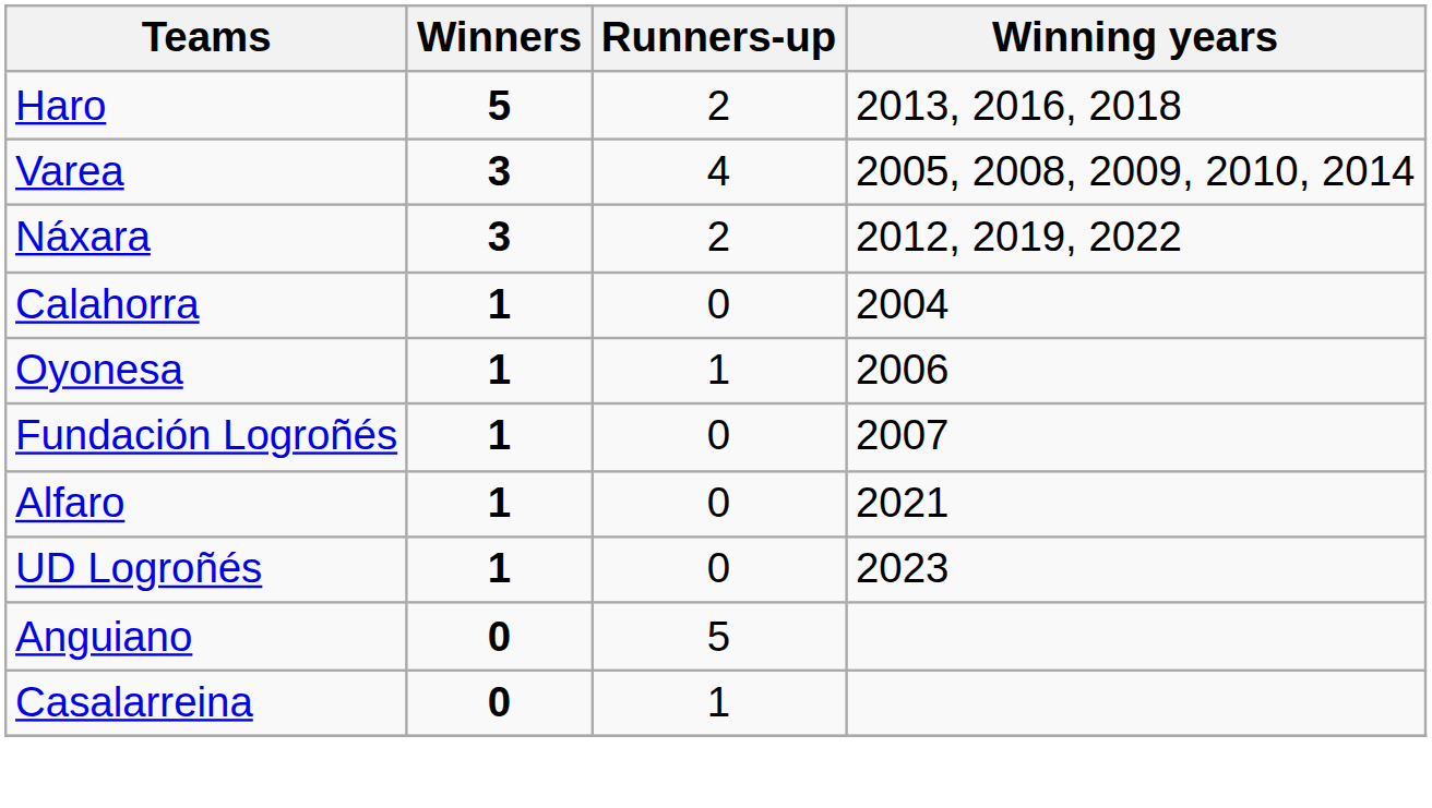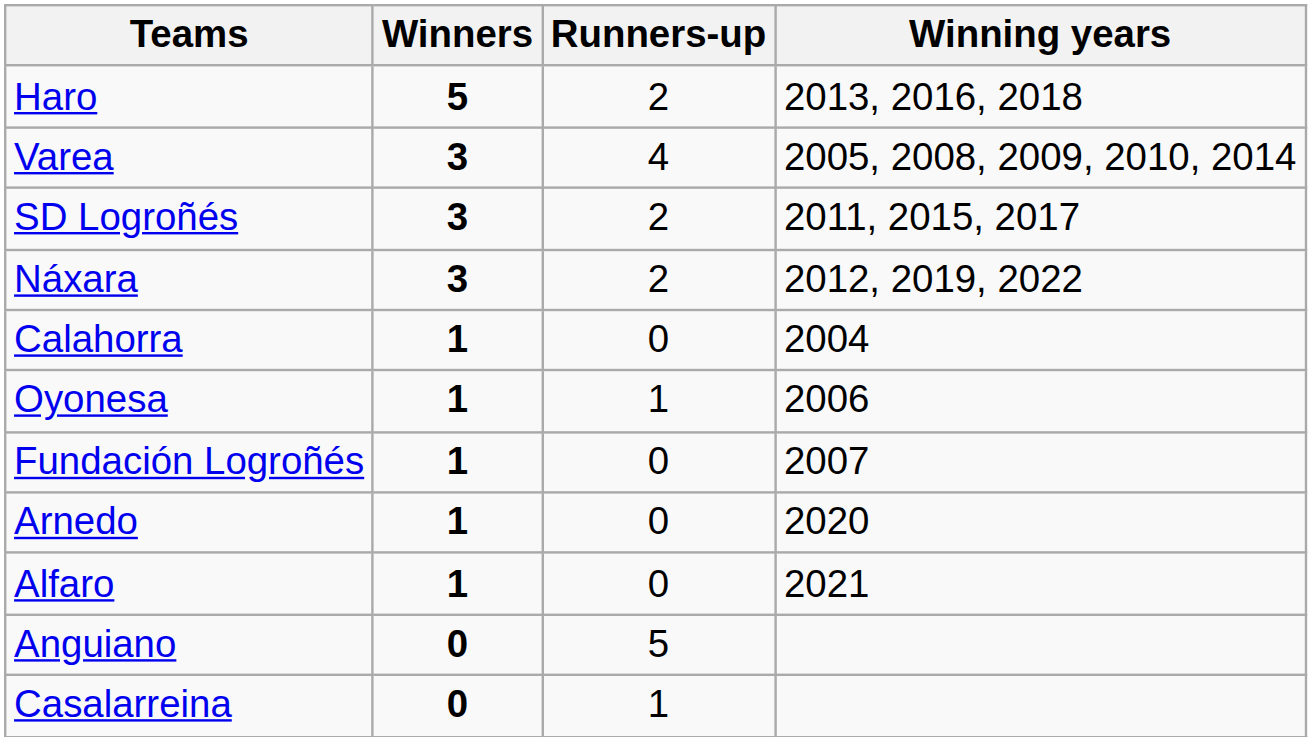+ row: SD Logroñés | 3 | 2 | 2011, 2015, 2017
+ row: Arnedo | 1 | 0 | 2020
- row: UD Logroñés | 1 | 0 | 2023
